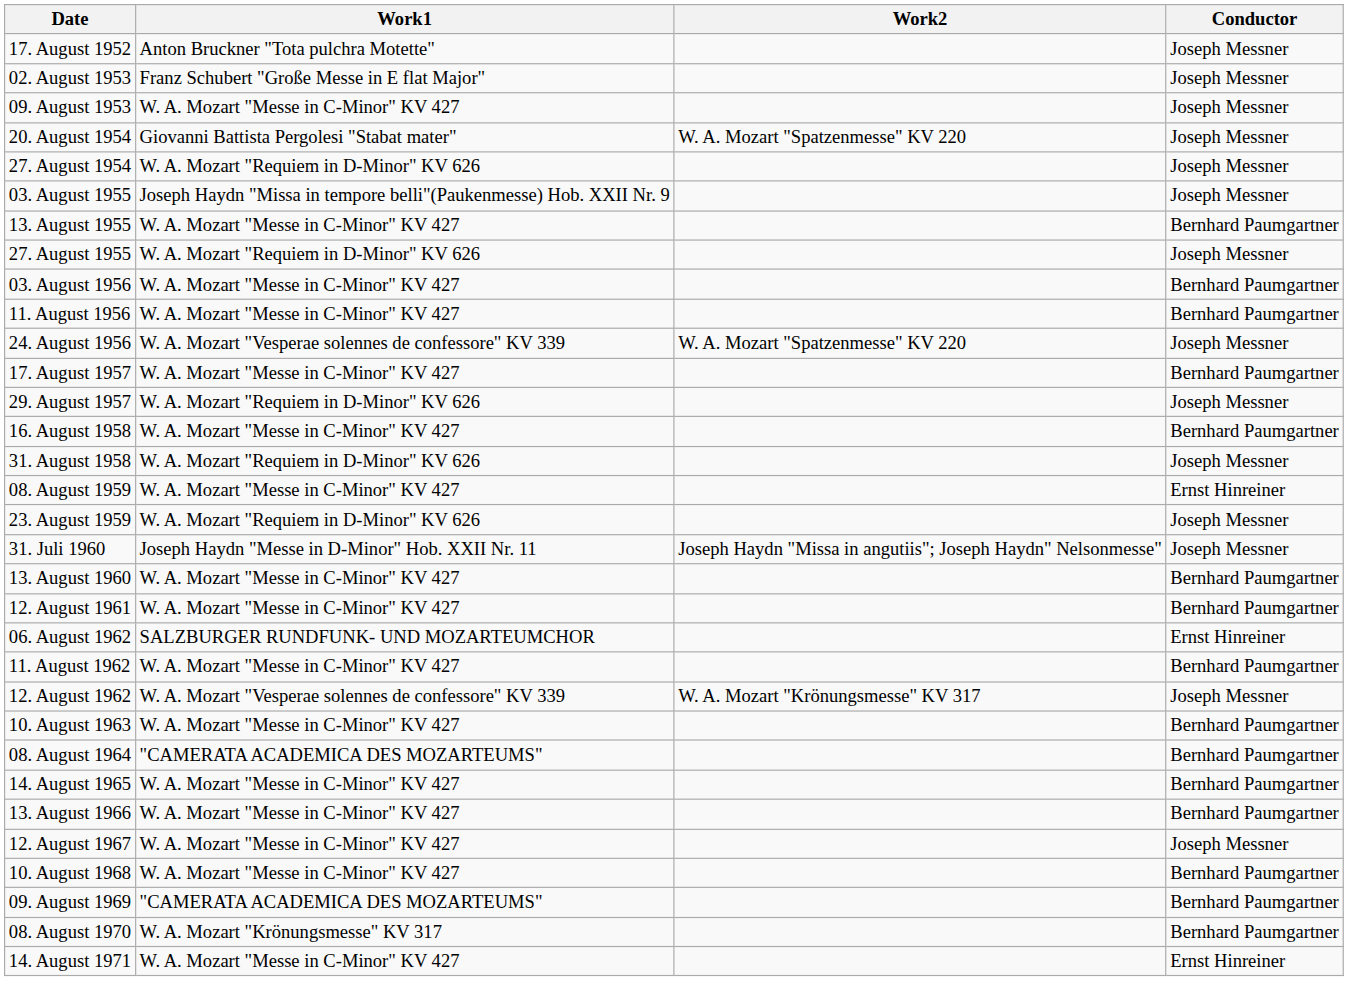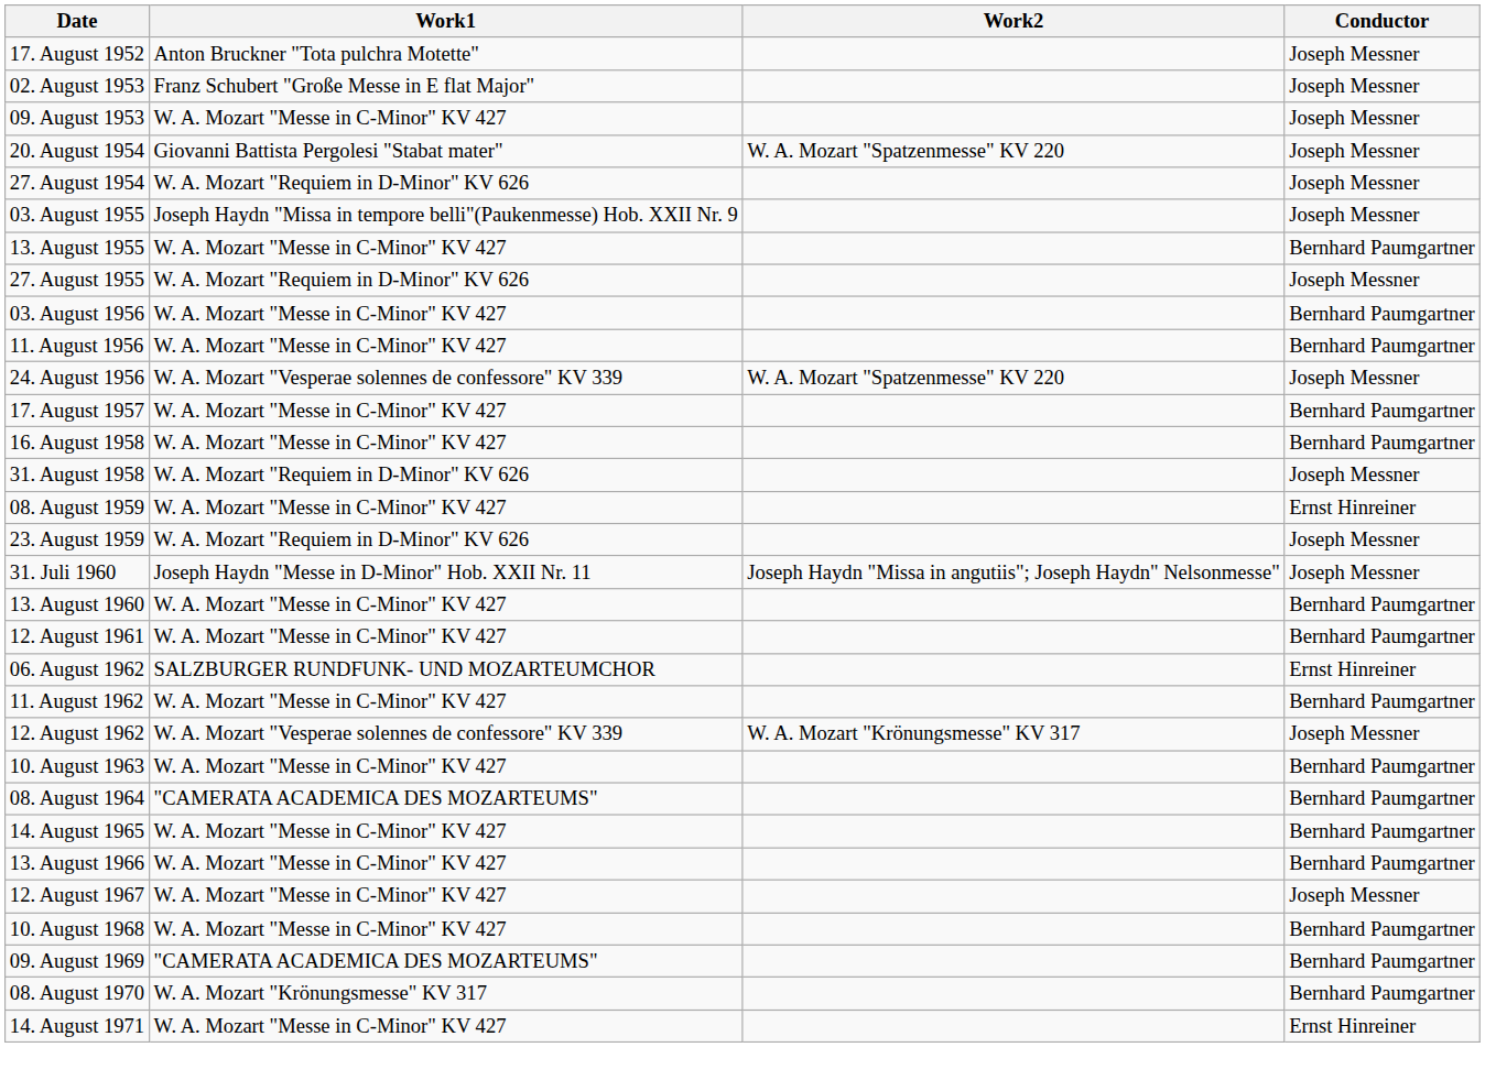- row: 29. August 1957 | W. A. Mozart "Requiem in D-Minor" KV 626 | Joseph Messner
